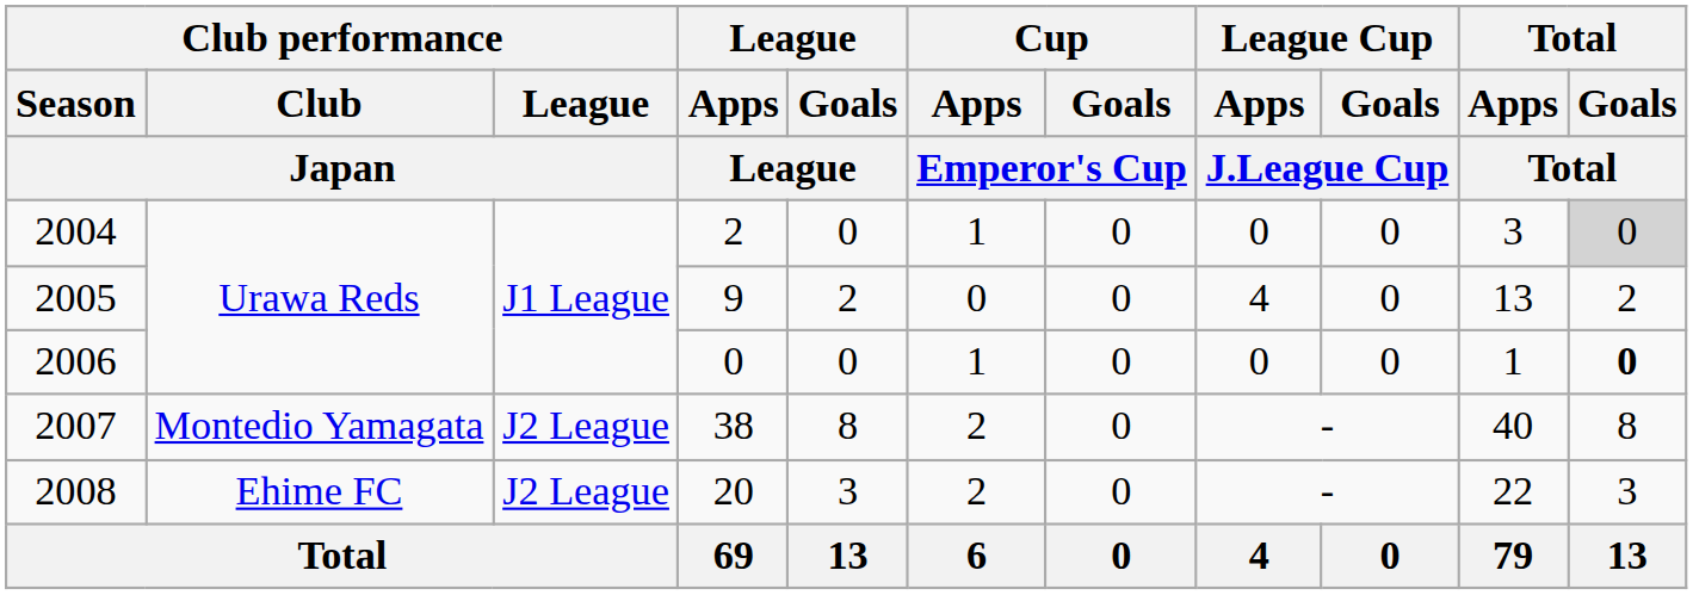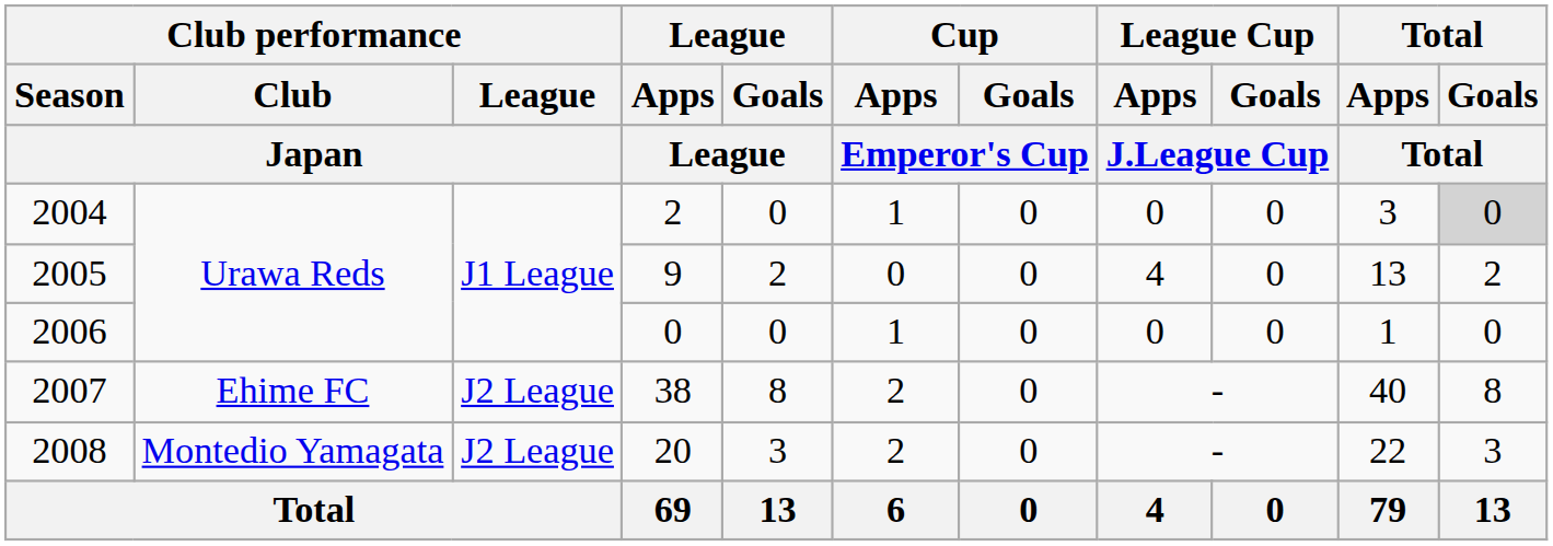2006 | Total / Goals / Total: bold -> normal
2007 | Club performance / Club / Japan: Montedio Yamagata -> Ehime FC
2008 | Club performance / Club / Japan: Ehime FC -> Montedio Yamagata
